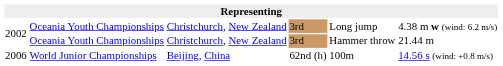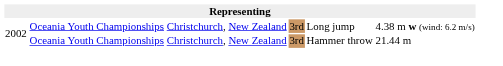- row: 2006 | World Junior Championships | Beijing, China | 62nd (h) | 100m | 14.56 s (wind: +0.8 m/s)
